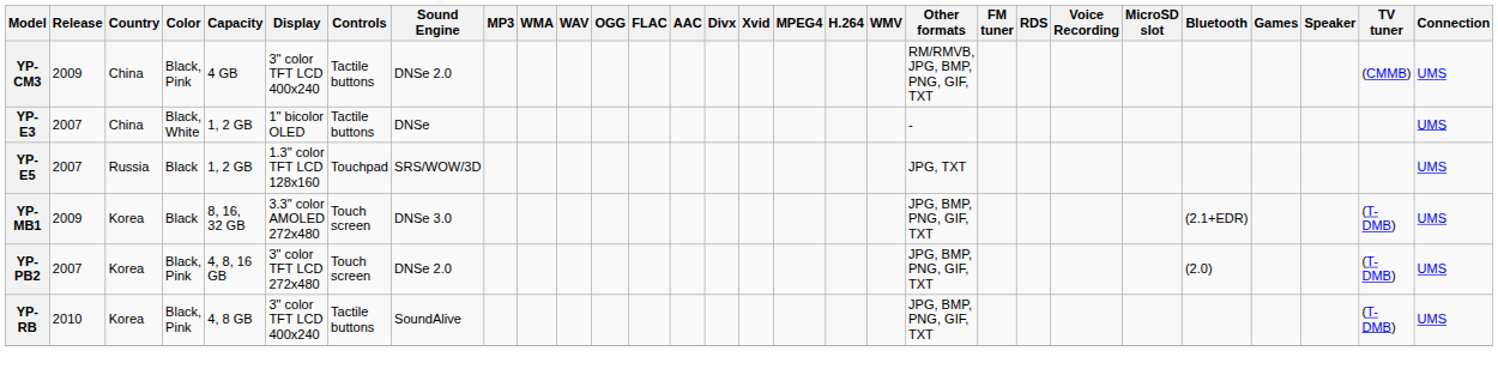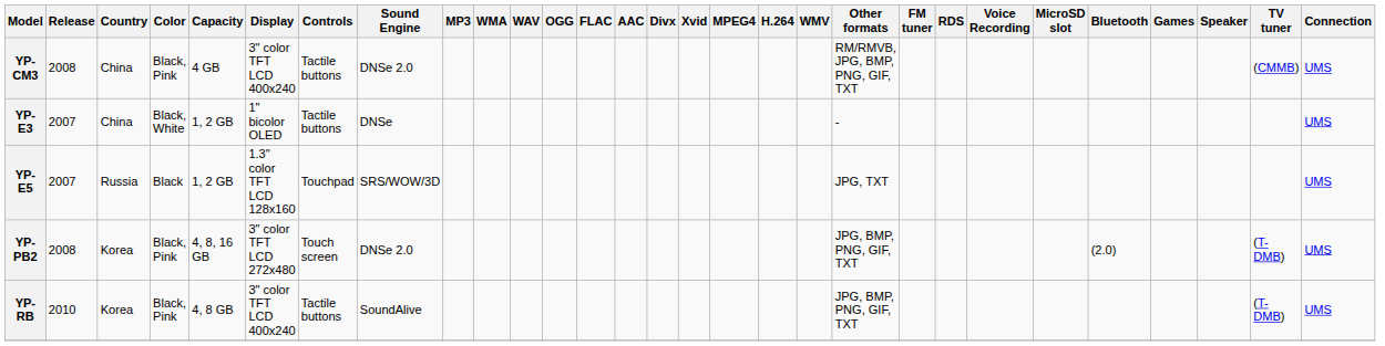YP-CM3 | Release: 2009 -> 2008
- row: YP-MB1 | 2009 | Korea | Black | 8, 16, 32 GB | 3.3" color AMOLED 272x480 | Touch screen | DNSe 3.0 | JPG, BMP, PNG, GIF, TXT | (2.1+EDR) | (T-DMB) | UMS
YP-PB2 | Release: 2007 -> 2008
